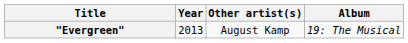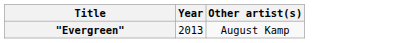- column: Album | 19: The Musical
